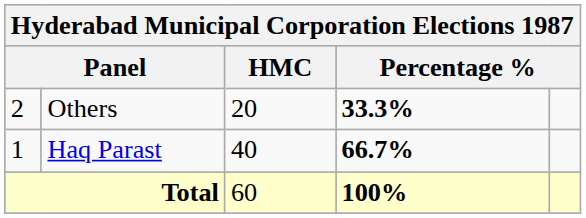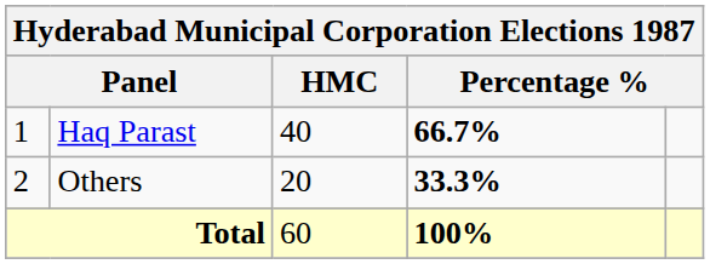rows swapped: Haq Parast <-> Others
